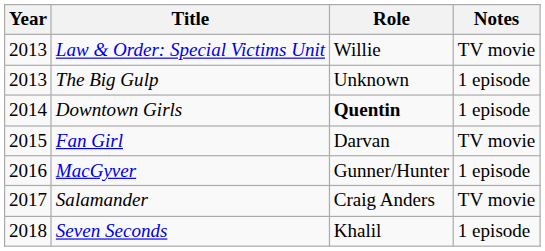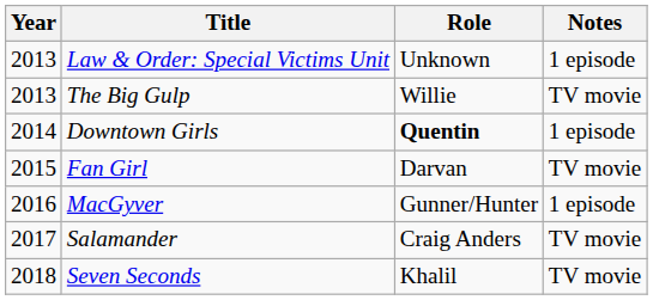Law & Order: Special Victims Unit | Role: Willie -> Unknown
Law & Order: Special Victims Unit | Notes: TV movie -> 1 episode
The Big Gulp | Role: Unknown -> Willie
The Big Gulp | Notes: 1 episode -> TV movie
Seven Seconds | Notes: 1 episode -> TV movie
